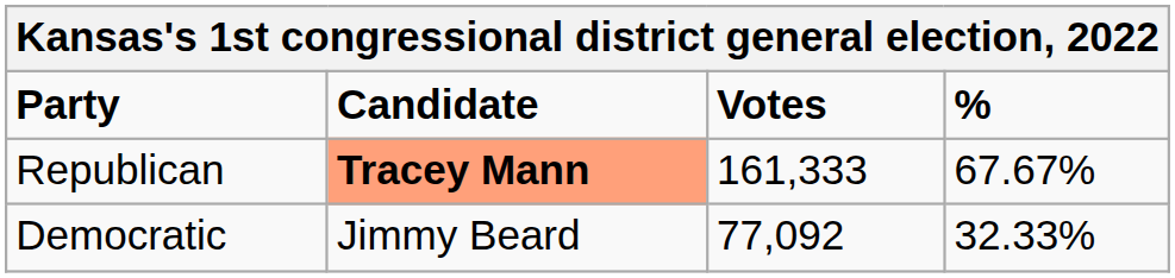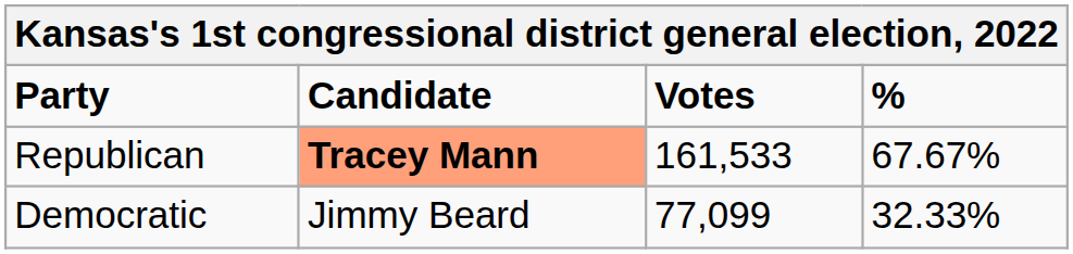Republican | Votes: 161,333 -> 161,533
Democratic | Votes: 77,092 -> 77,099
